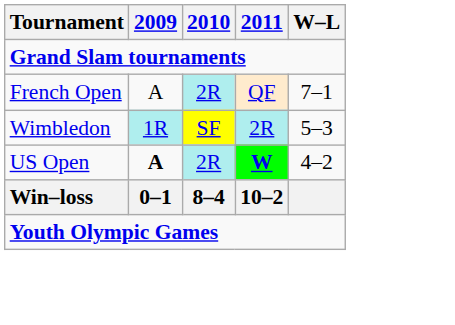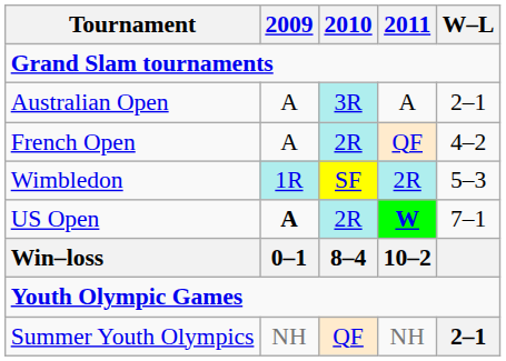+ row: Australian Open | A | 3R | A | 2–1
French Open | W–L: 7–1 -> 4–2
US Open | W–L: 4–2 -> 7–1
+ row: Summer Youth Olympics | NH | QF | NH | 2–1
